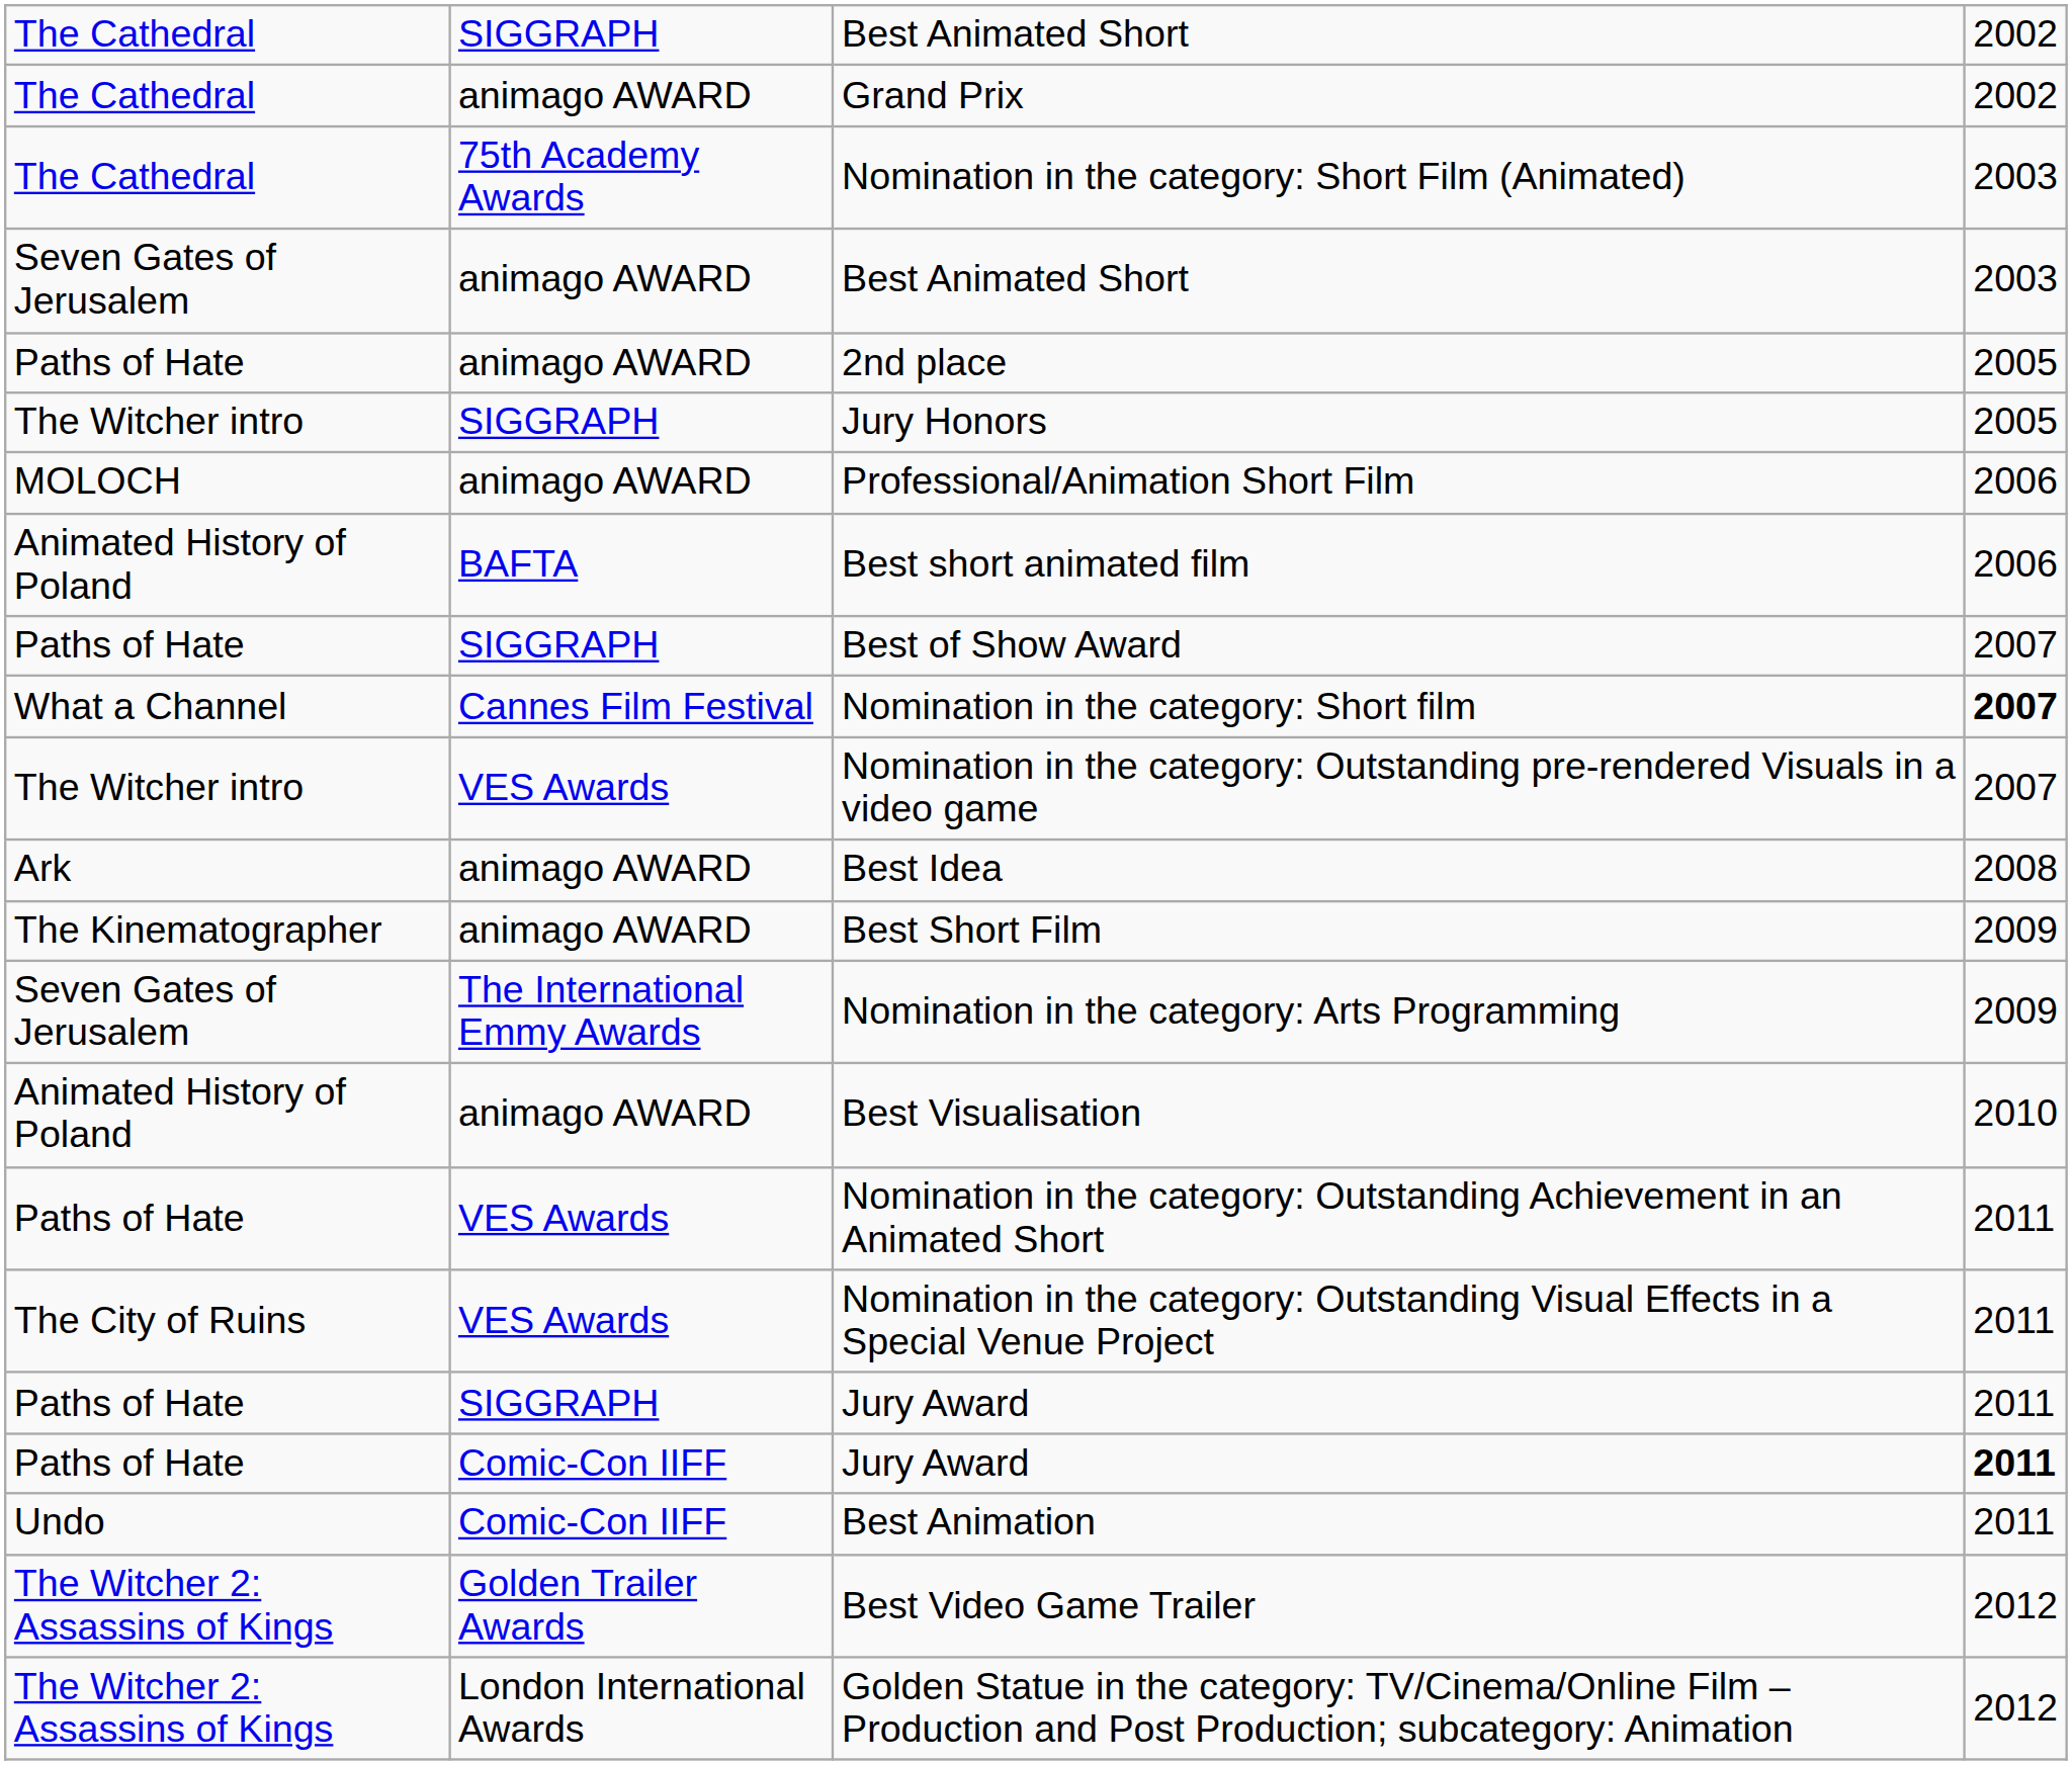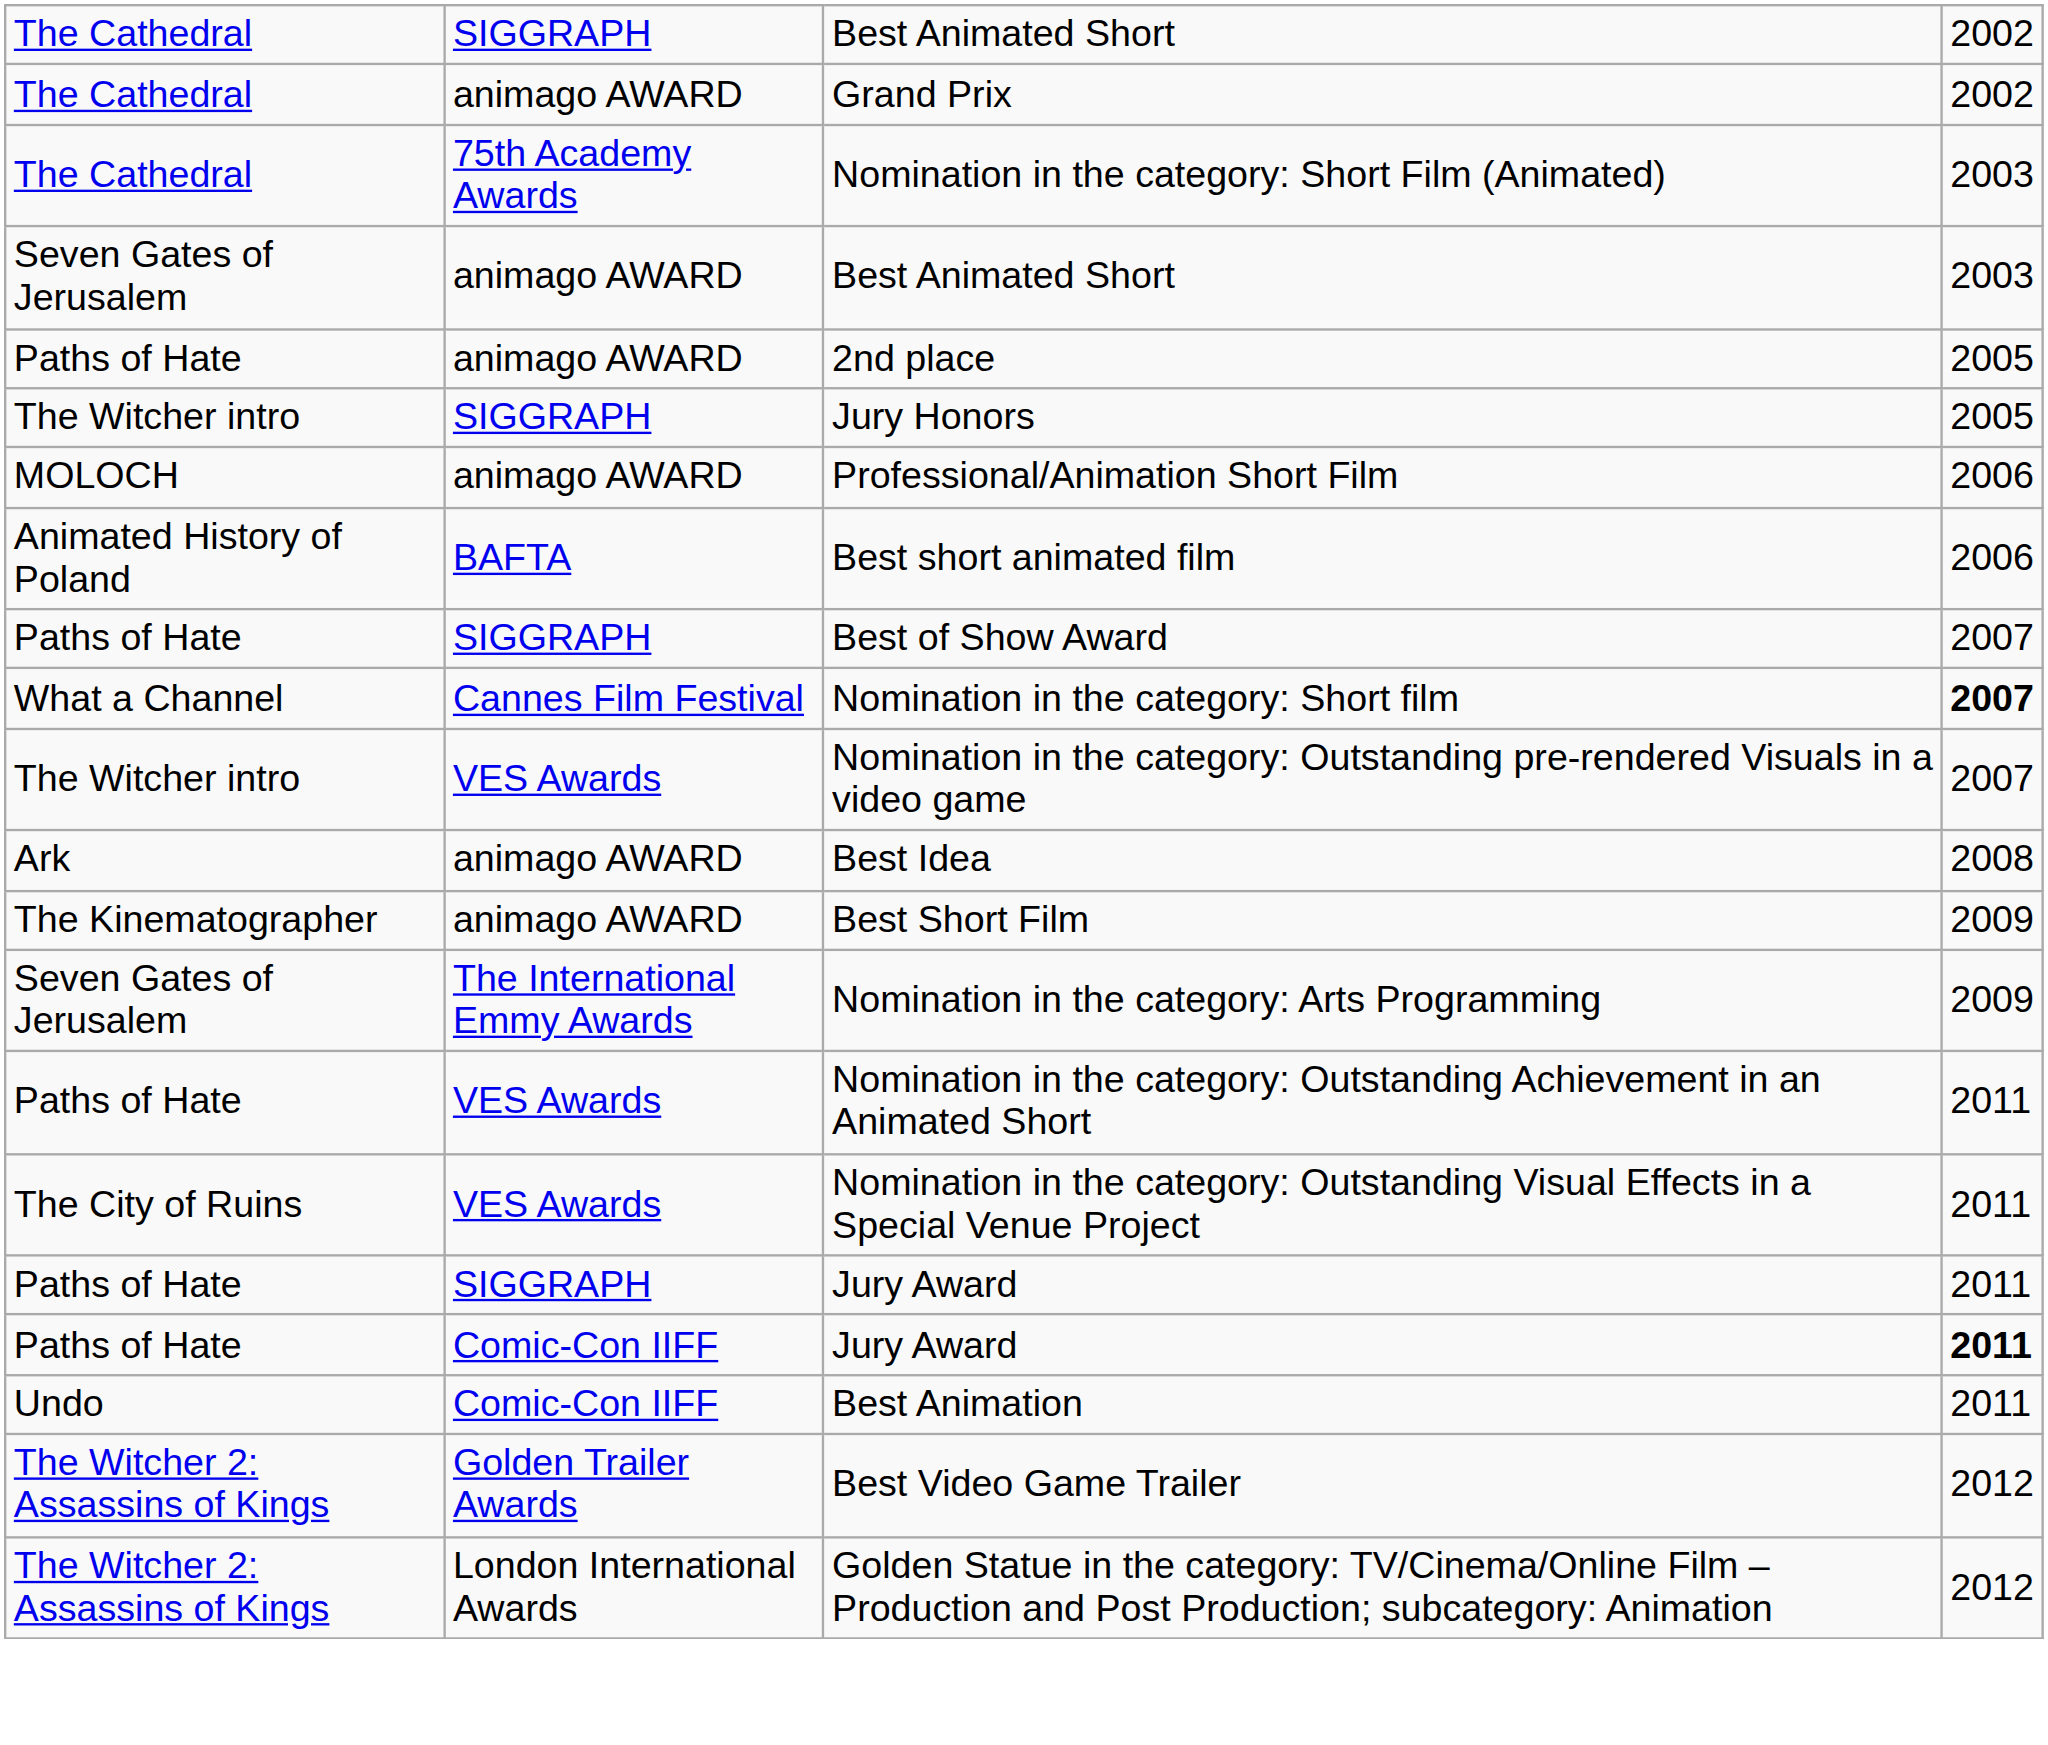- row: Animated History of Poland | animago AWARD | Best Visualisation | 2010
